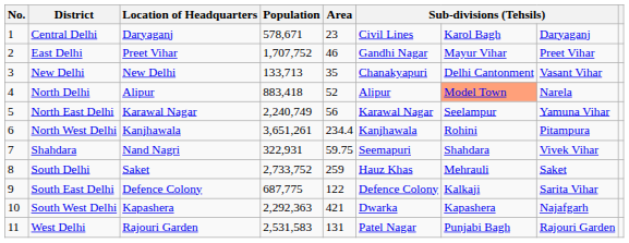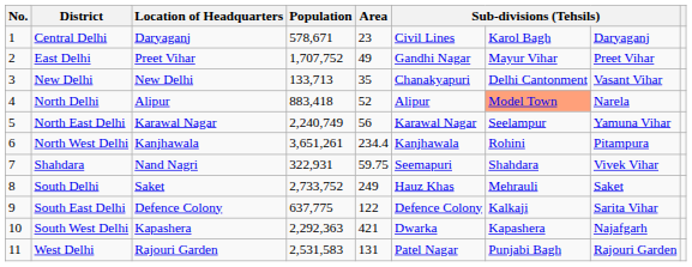East Delhi | Area: 46 -> 49
South Delhi | Area: 259 -> 249
South East Delhi | Population: 687,775 -> 637,775
